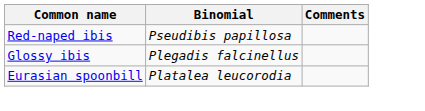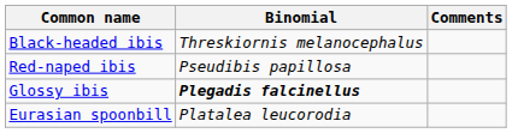+ row: Black-headed ibis | Threskiornis melanocephalus
Glossy ibis | Binomial: normal -> bold
